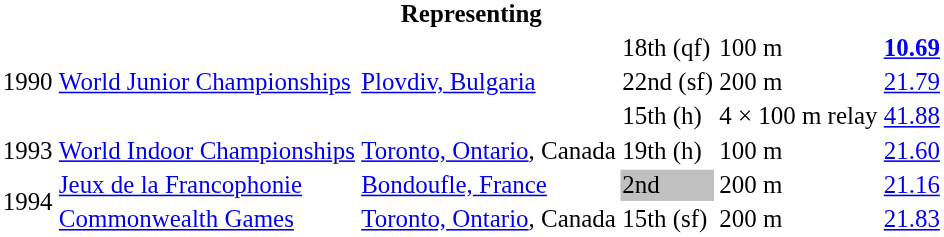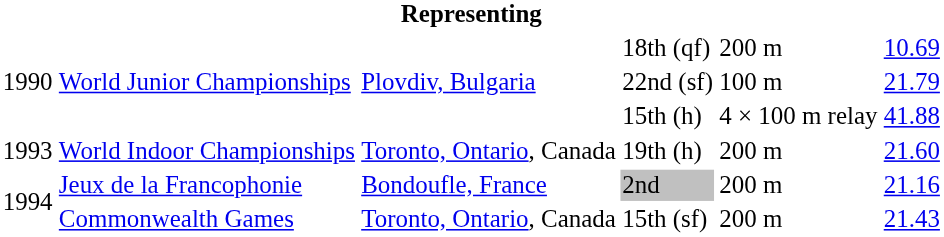18th (qf) | column 5: 100 m -> 200 m
18th (qf) | column 6: bold -> normal
22nd (sf) | column 5: 200 m -> 100 m
19th (h) | column 5: 100 m -> 200 m
15th (sf) | column 6: 21.83 -> 21.43
